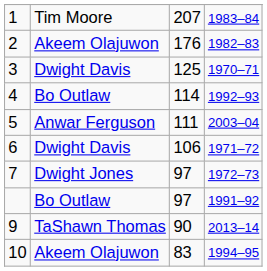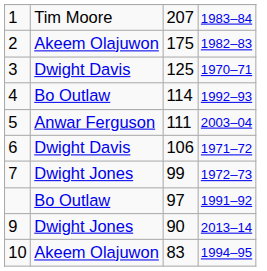2 | column 3: 176 -> 175
7 | column 3: 97 -> 99
9 | column 2: TaShawn Thomas -> Dwight Jones
